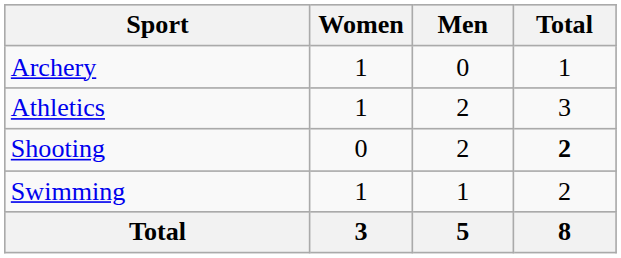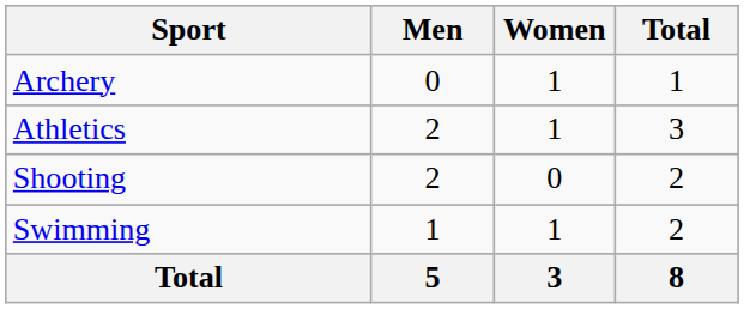columns swapped: Men <-> Women
Shooting | Total: bold -> normal
